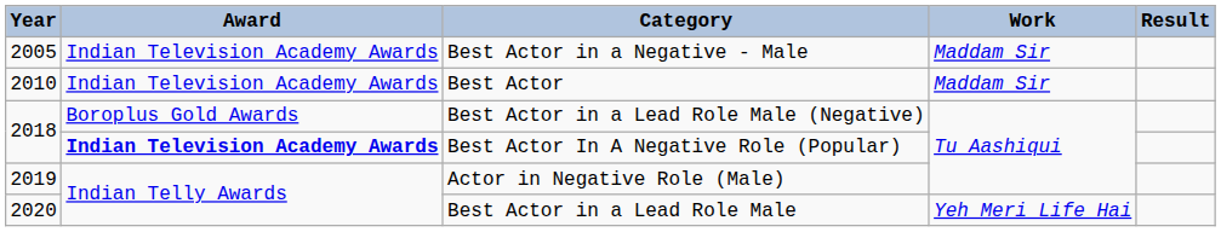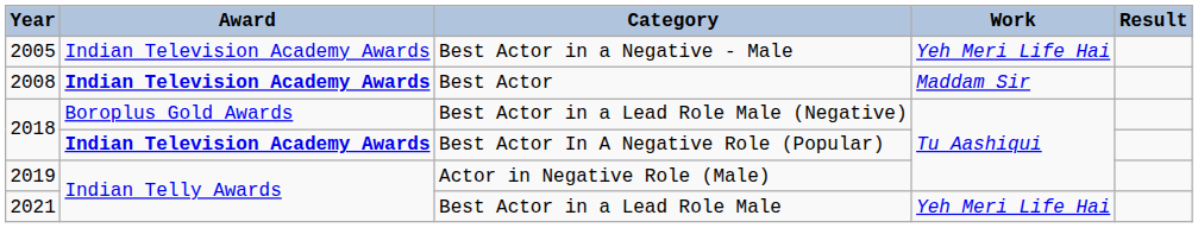Best Actor in a Negative - Male | Work: Maddam Sir -> Yeh Meri Life Hai
Best Actor | Year: 2010 -> 2008
Best Actor | Award: normal -> bold
Best Actor in a Lead Role Male | Year: 2020 -> 2021
